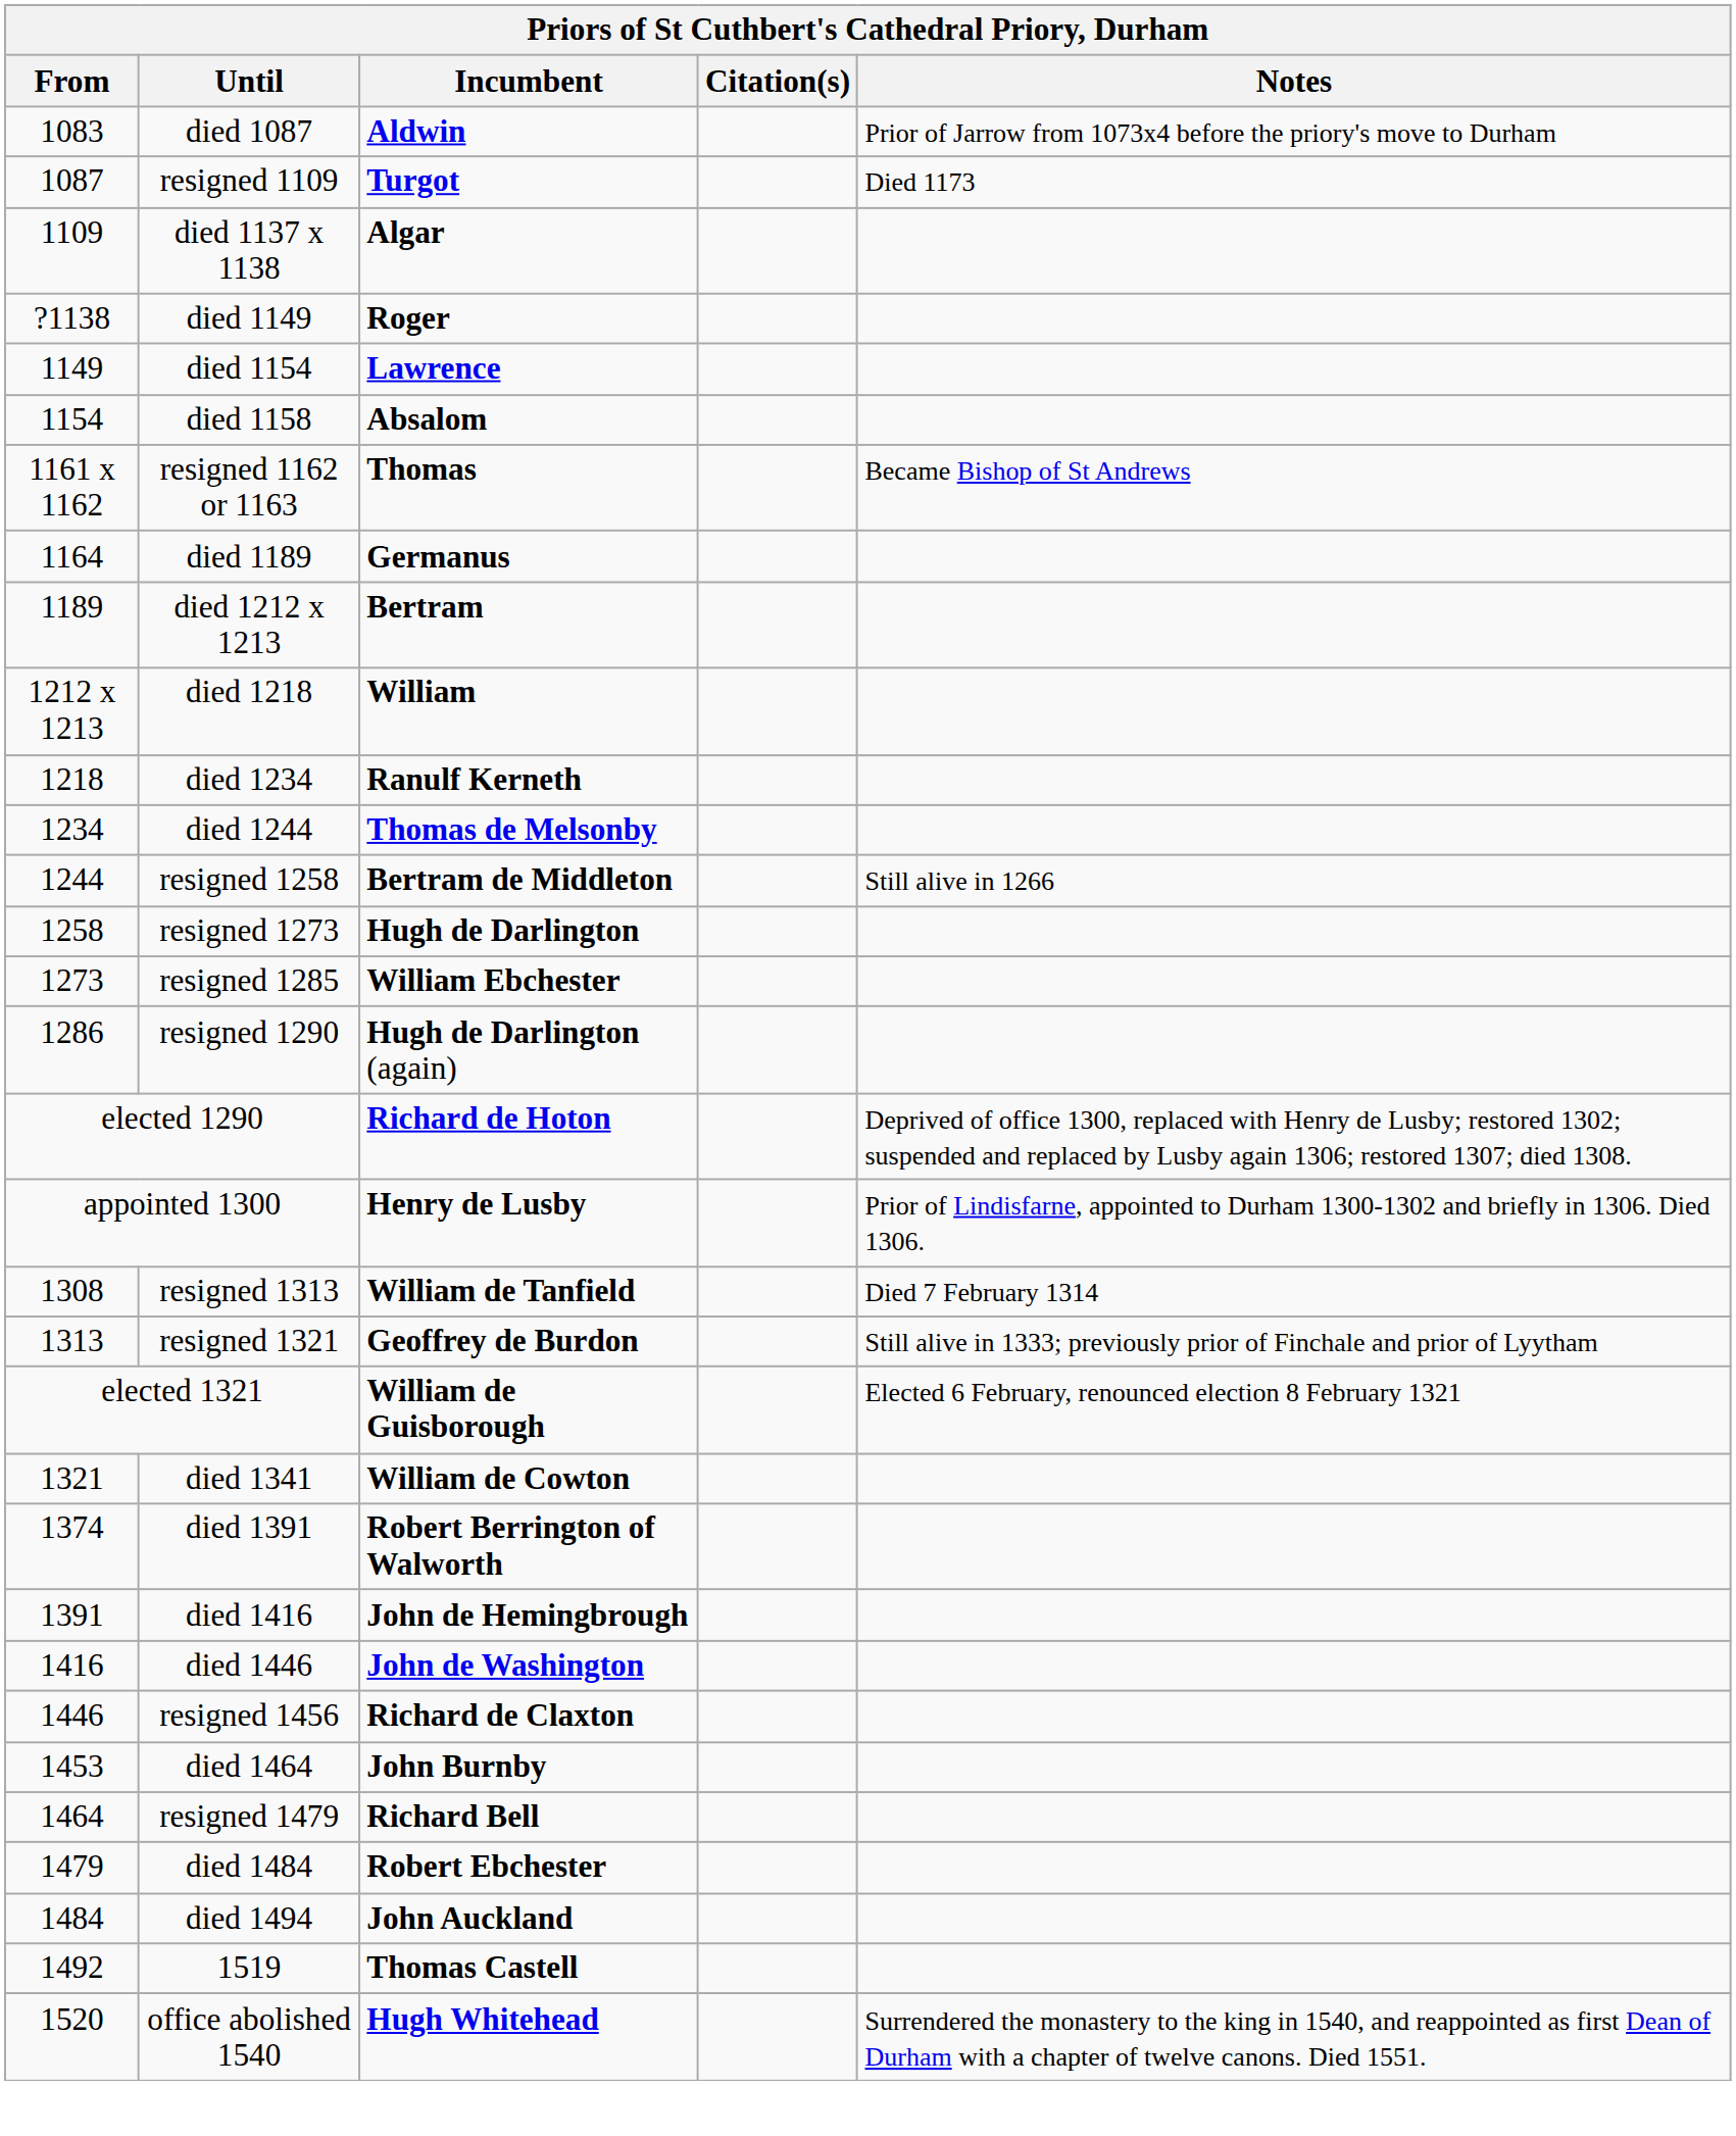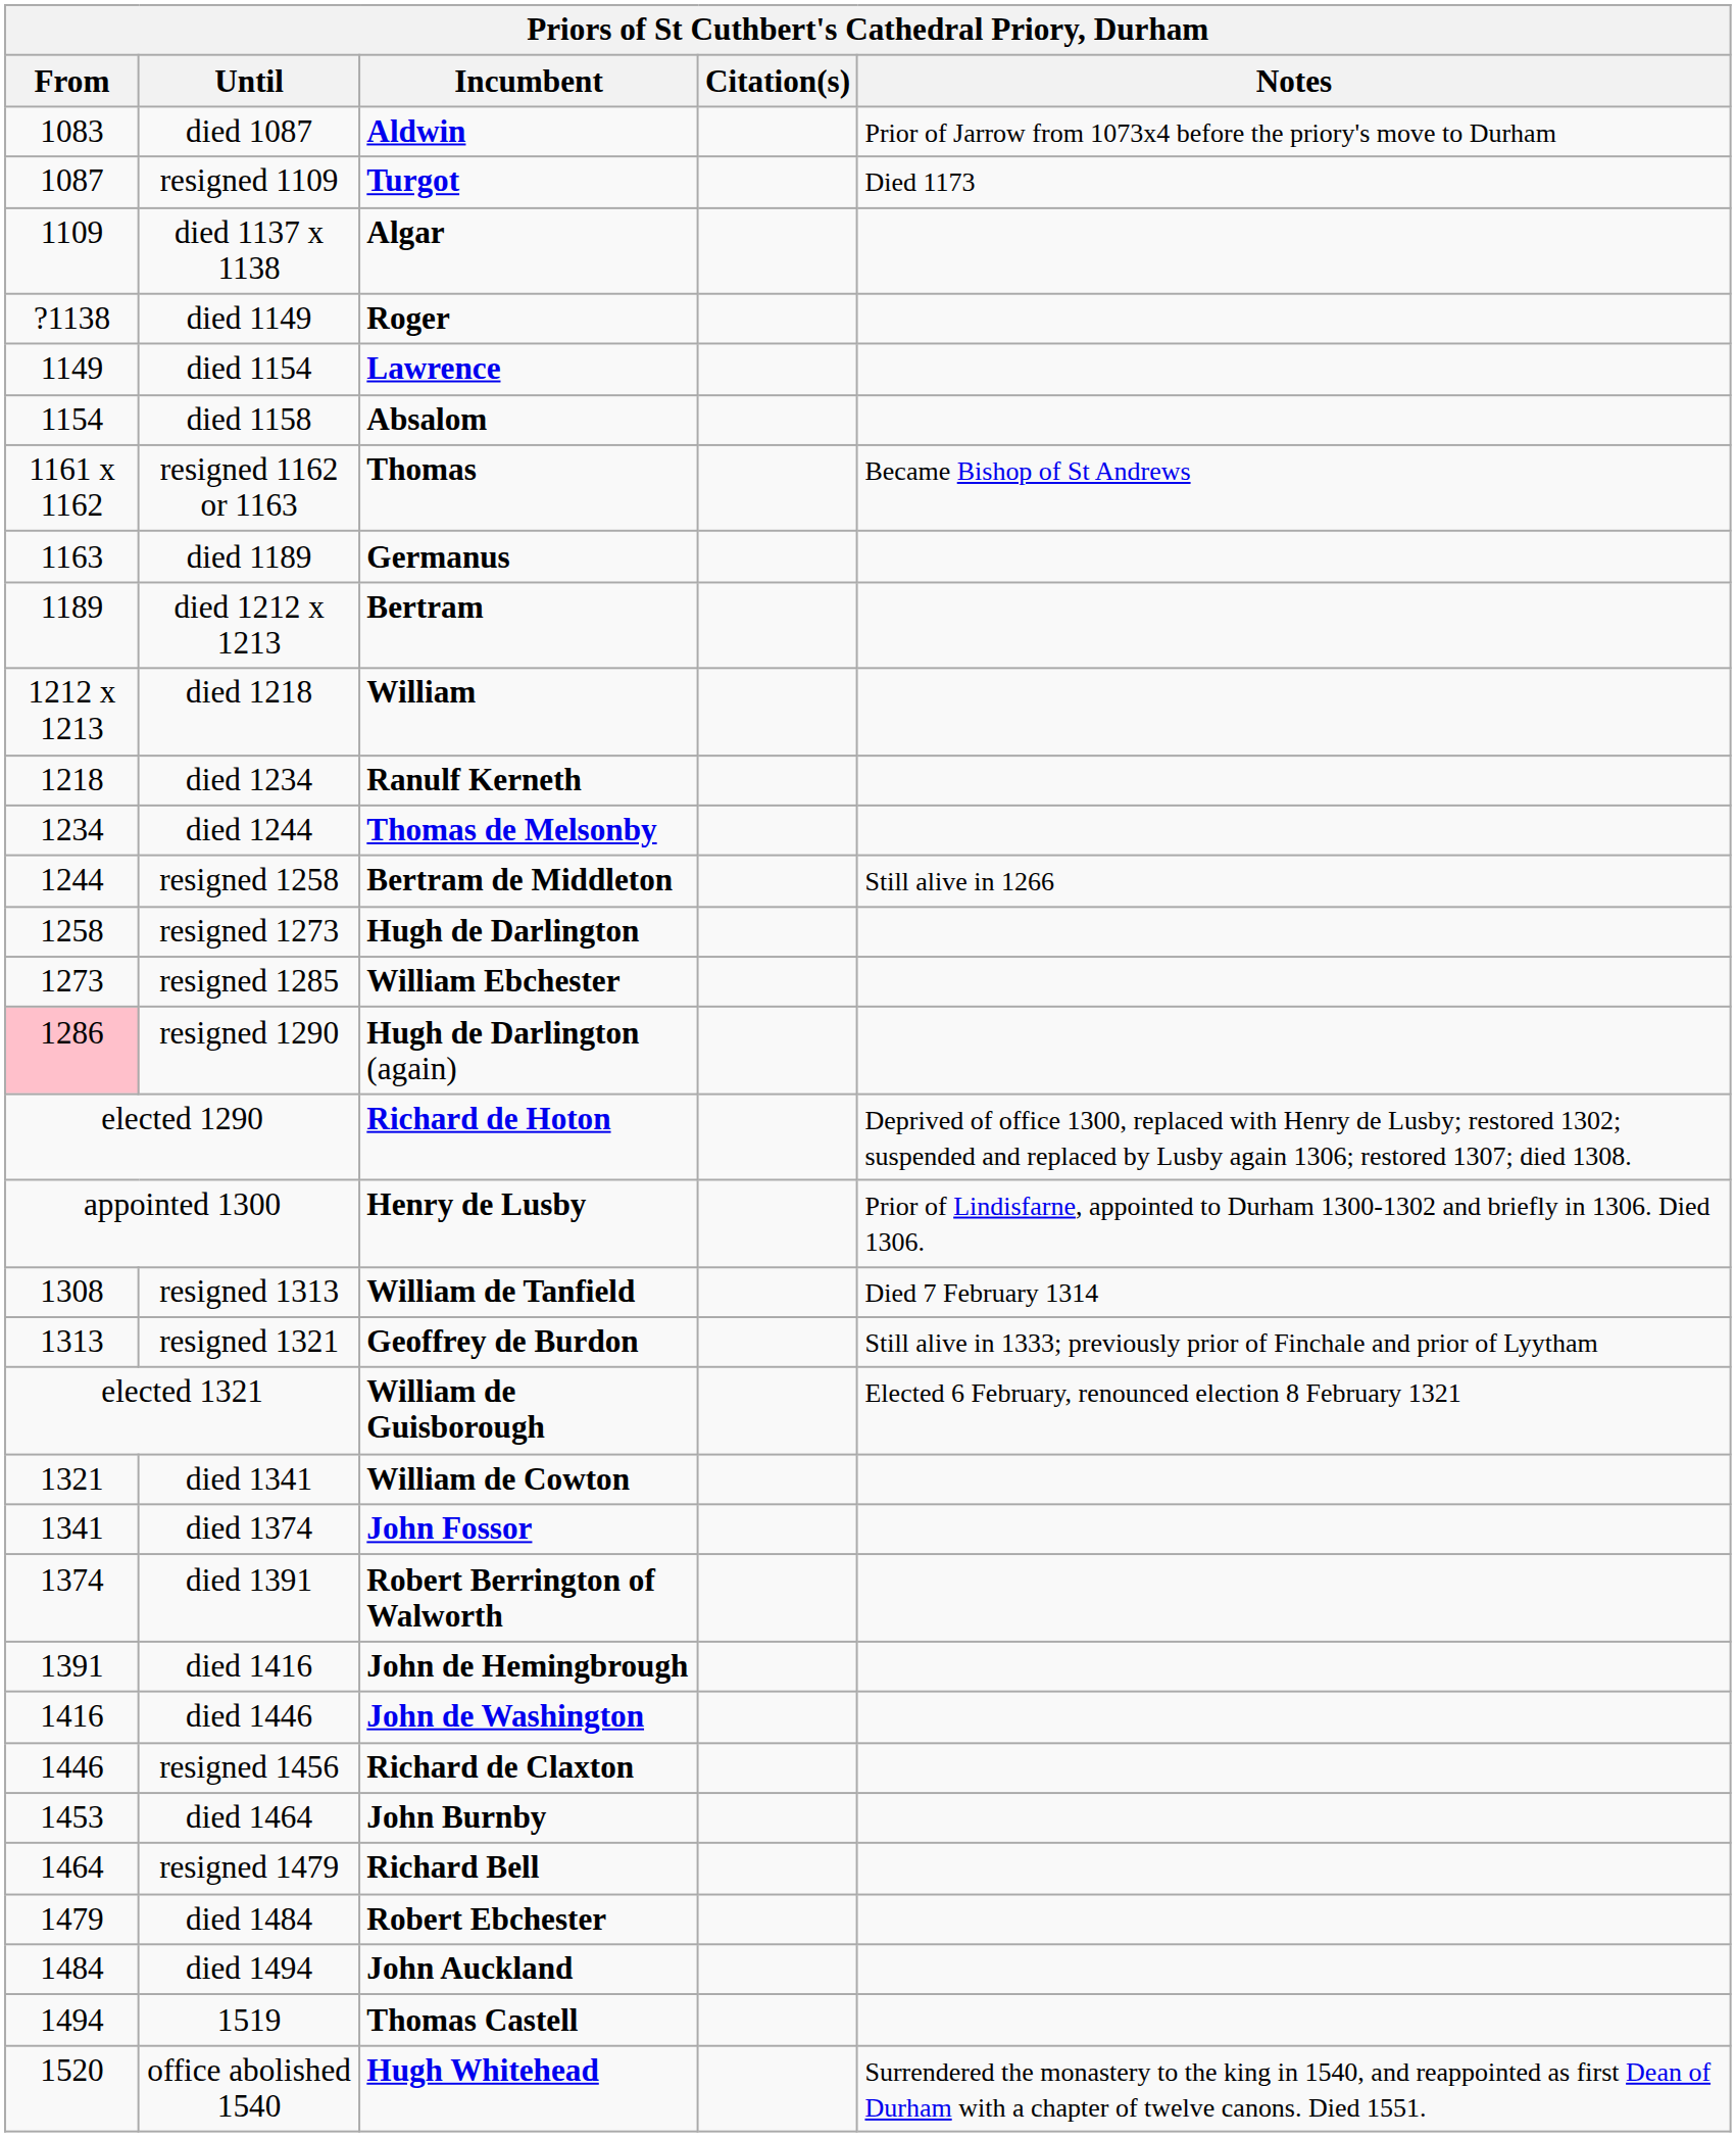died 1189 | From: 1164 -> 1163
resigned 1290 | From: no background -> pink background
+ row: 1341 | died 1374 | John Fossor
1519 | From: 1492 -> 1494
